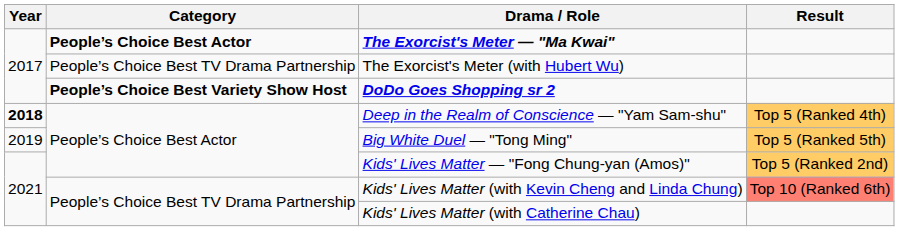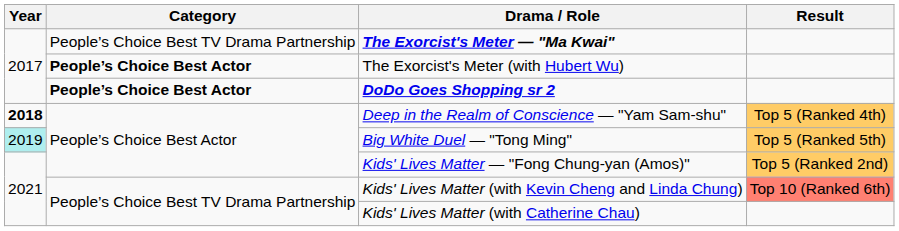The Exorcist's Meter — "Ma Kwai" | Category: People’s Choice Best Actor -> People’s Choice Best TV Drama Partnership
The Exorcist's Meter (with Hubert Wu) | Category: People’s Choice Best TV Drama Partnership -> People’s Choice Best Actor
DoDo Goes Shopping sr 2 | Category: People’s Choice Best Variety Show Host -> People’s Choice Best Actor
Big White Duel — "Tong Ming" | Year: no background -> paleturquoise background
